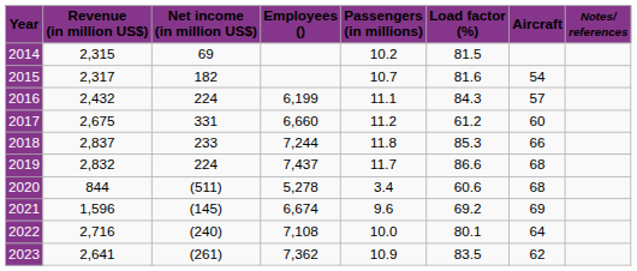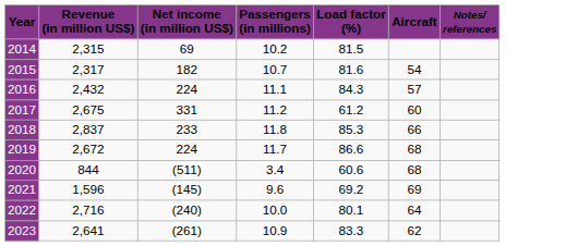- column: Employees () | 6,199 | 6,660 | 7,244 | 7,437 | 5,278 | 6,674 | 7,108 | 7,362
2019 | Revenue (in million US$): 2,832 -> 2,672
2023 | Load factor (%): 83.5 -> 83.3
